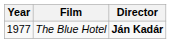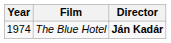The Blue Hotel | Year: 1977 -> 1974
